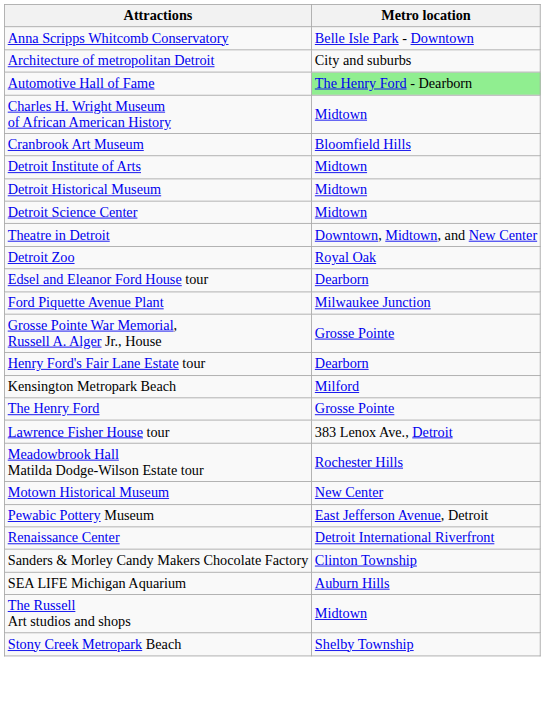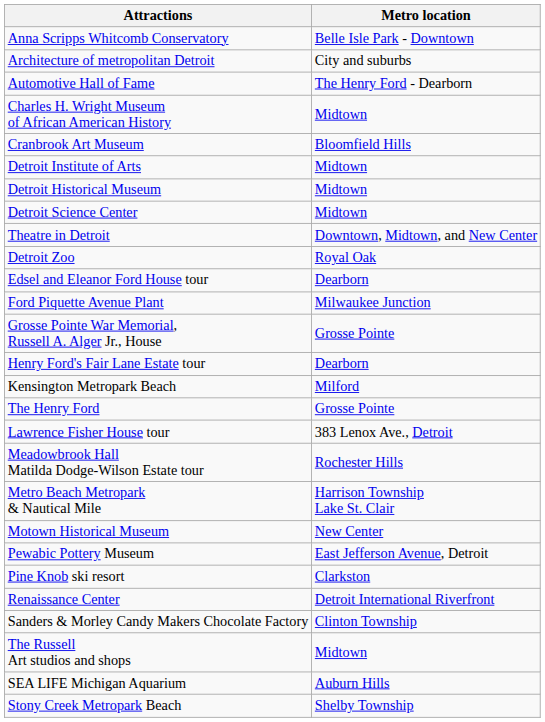Automotive Hall of Fame | Metro location: lightgreen background -> no background
+ row: Metro Beach Metropark & Nautical Mile | Harrison Township Lake St. Clair
+ row: Pine Knob ski resort | Clarkston
rows swapped: SEA LIFE Michigan Aquarium <-> The Russell Art studios and shops
